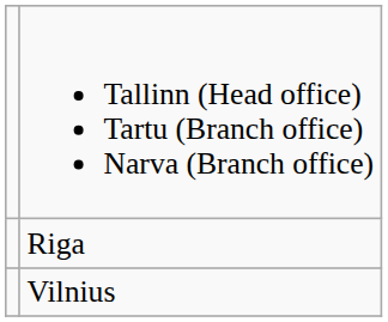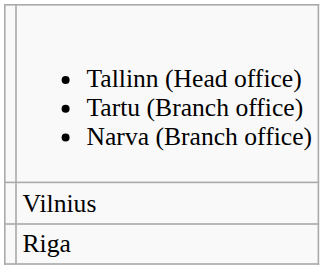rows swapped: Riga <-> Vilnius
